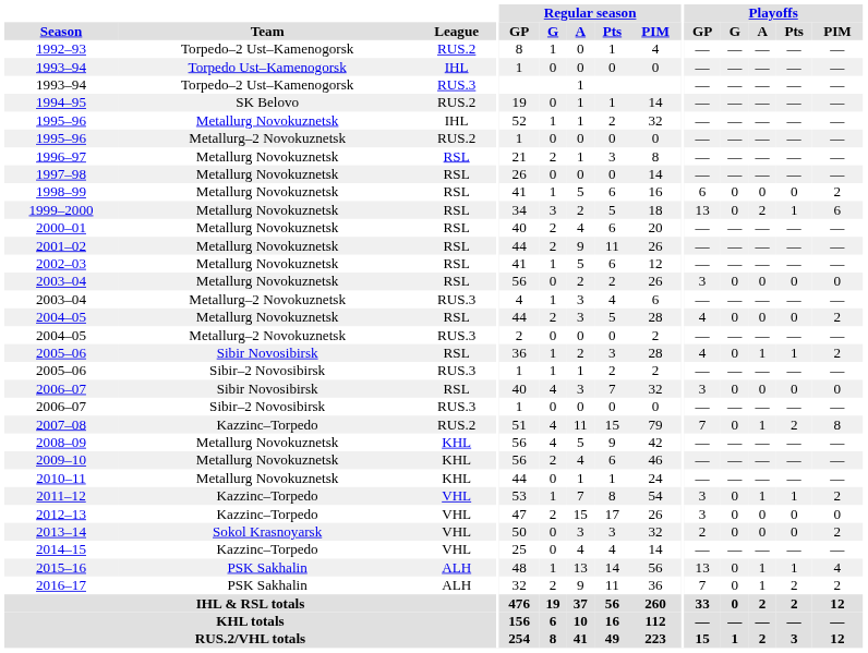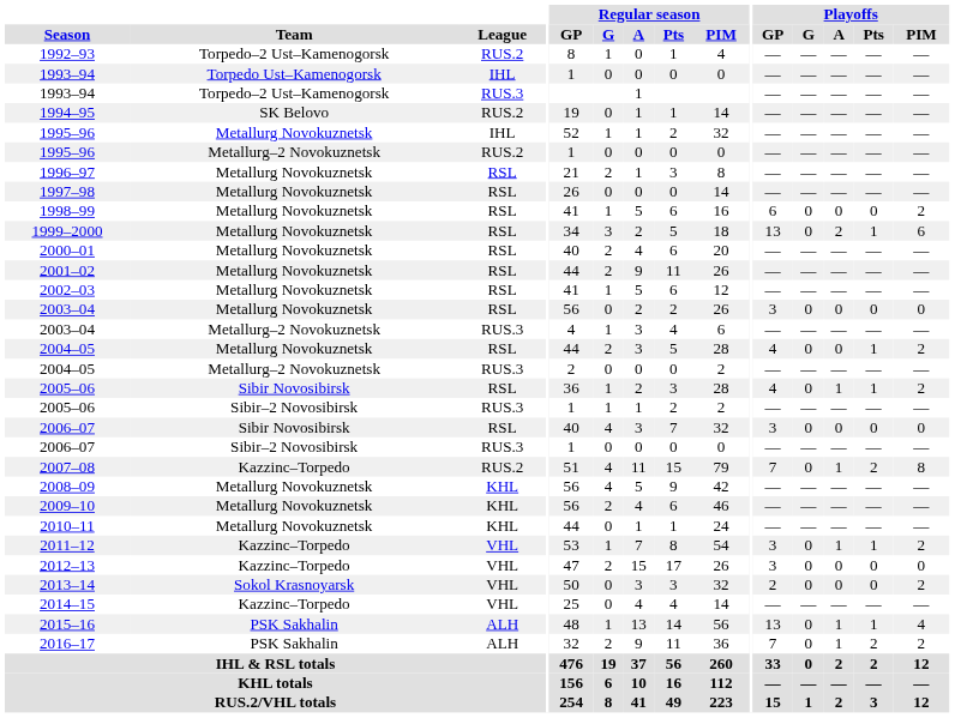2004–05 / Metallurg Novokuznetsk | Playoffs / Pts: 0 -> 1
